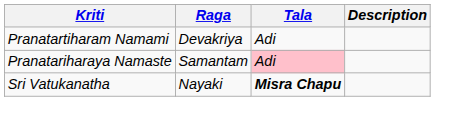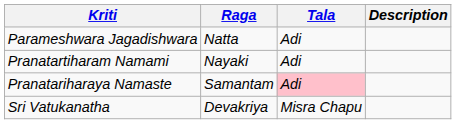+ row: Parameshwara Jagadishwara | Natta | Adi
Pranatartiharam Namami | Raga: Devakriya -> Nayaki
Sri Vatukanatha | Raga: Nayaki -> Devakriya
Sri Vatukanatha | Tala: bold -> normal
